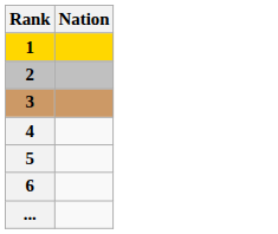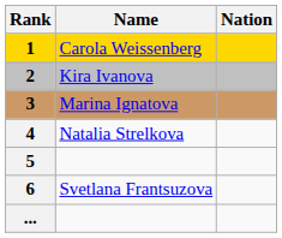+ column: Name | Carola Weissenberg | Kira Ivanova | Marina Ignatova | Natalia Strelkova | Svetlana Frantsuzova
